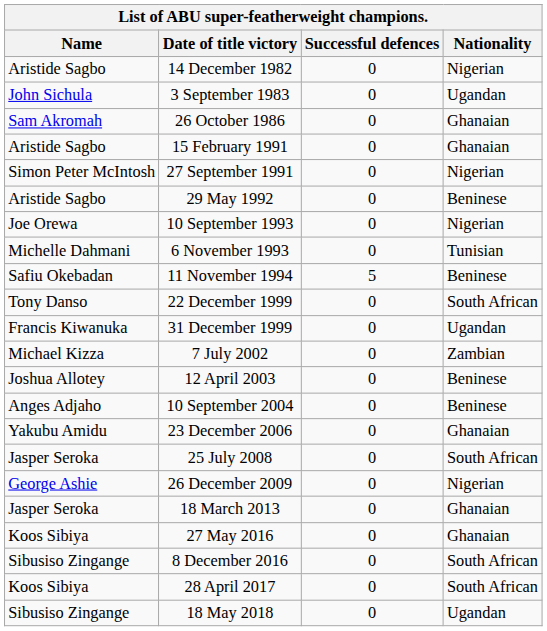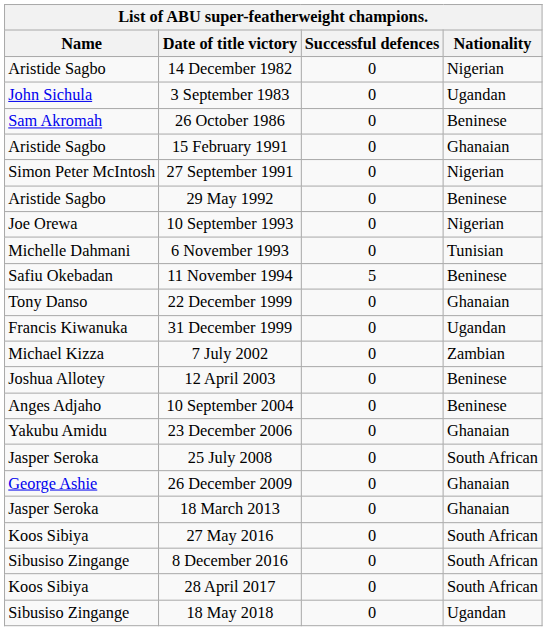26 October 1986 | Nationality: Ghanaian -> Beninese
22 December 1999 | Nationality: South African -> Ghanaian
26 December 2009 | Nationality: Nigerian -> Ghanaian
27 May 2016 | Nationality: Ghanaian -> South African
